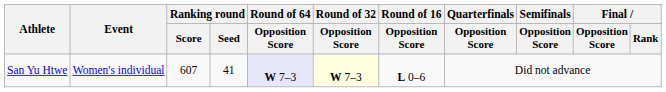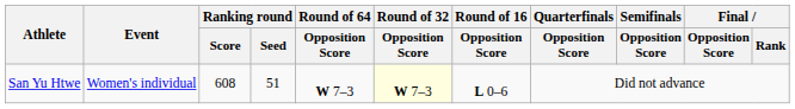San Yu Htwe | Ranking round / Score: 607 -> 608
San Yu Htwe | Ranking round / Seed: 41 -> 51
San Yu Htwe | Round of 64 / Opposition Score: lavender background -> no background
